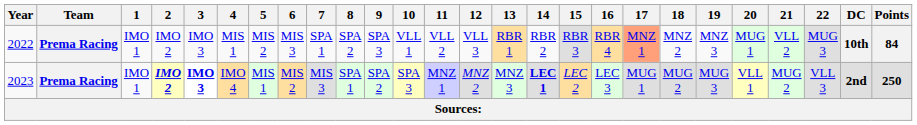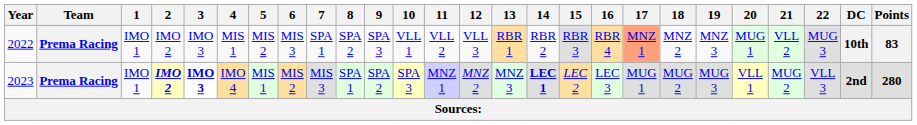2022 | Points: 84 -> 83
2023 | Points: 250 -> 280
